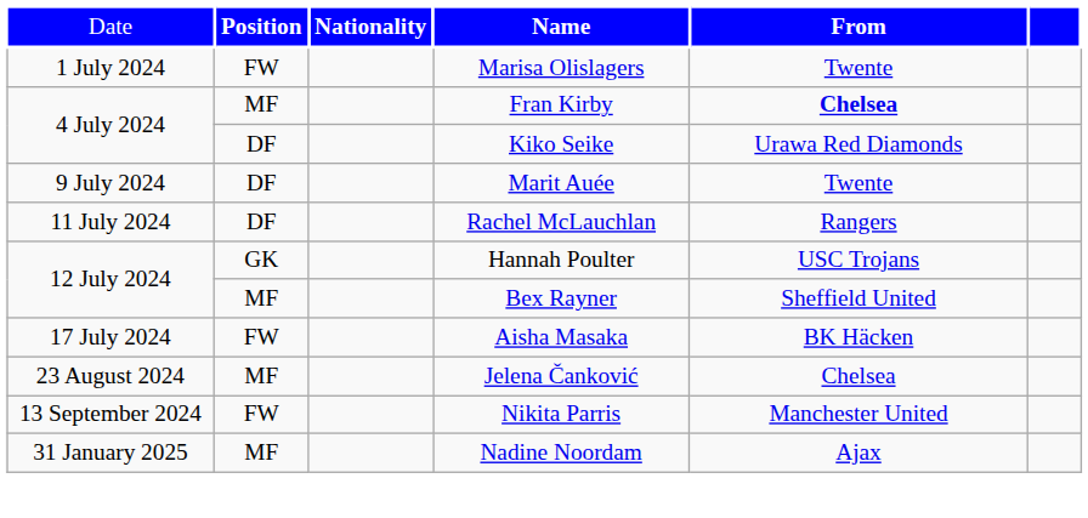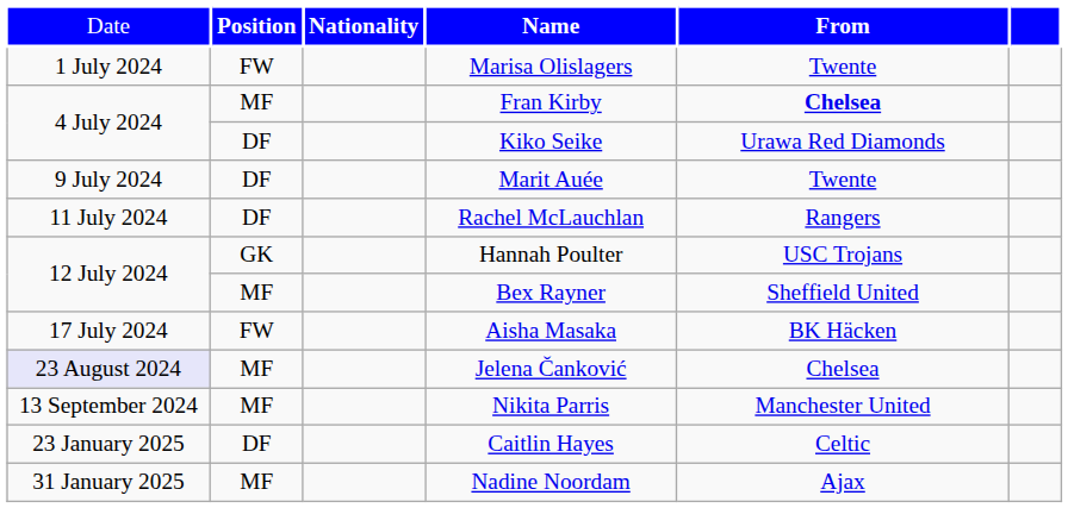Jelena Čanković | column 1: no background -> lavender background
Nikita Parris | column 2: FW -> MF
+ row: 23 January 2025 | DF | Caitlin Hayes | Celtic
